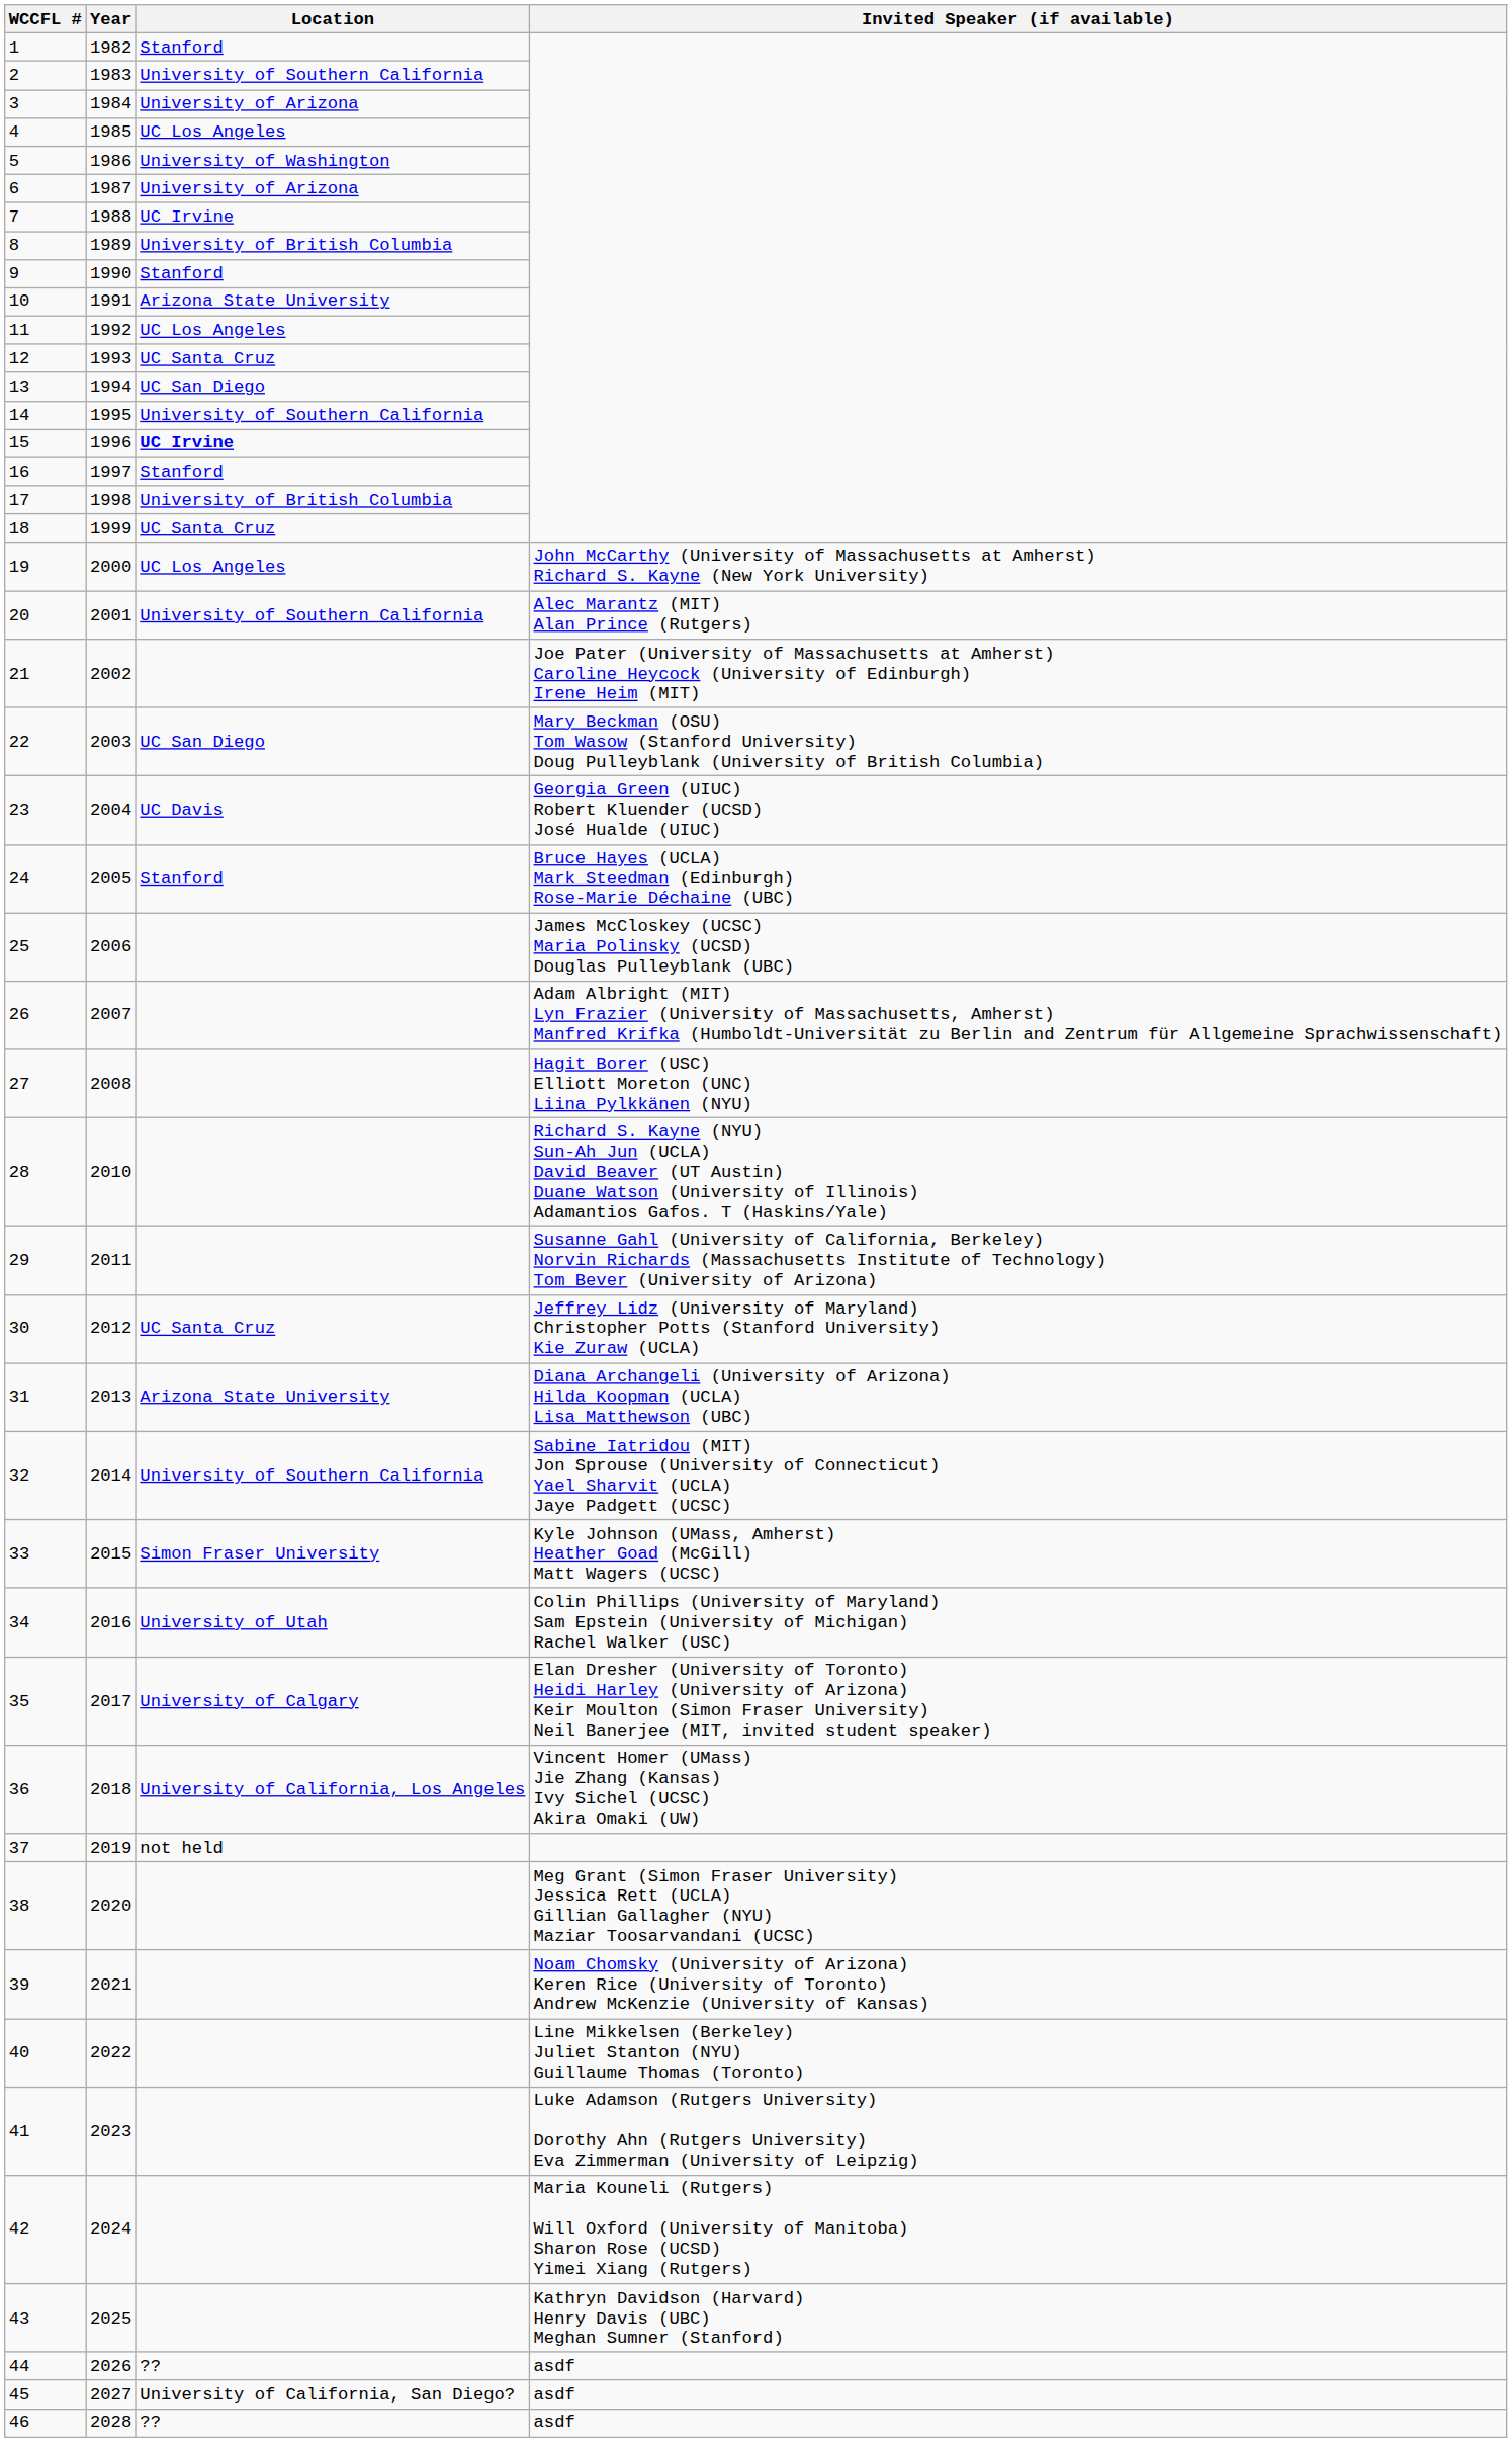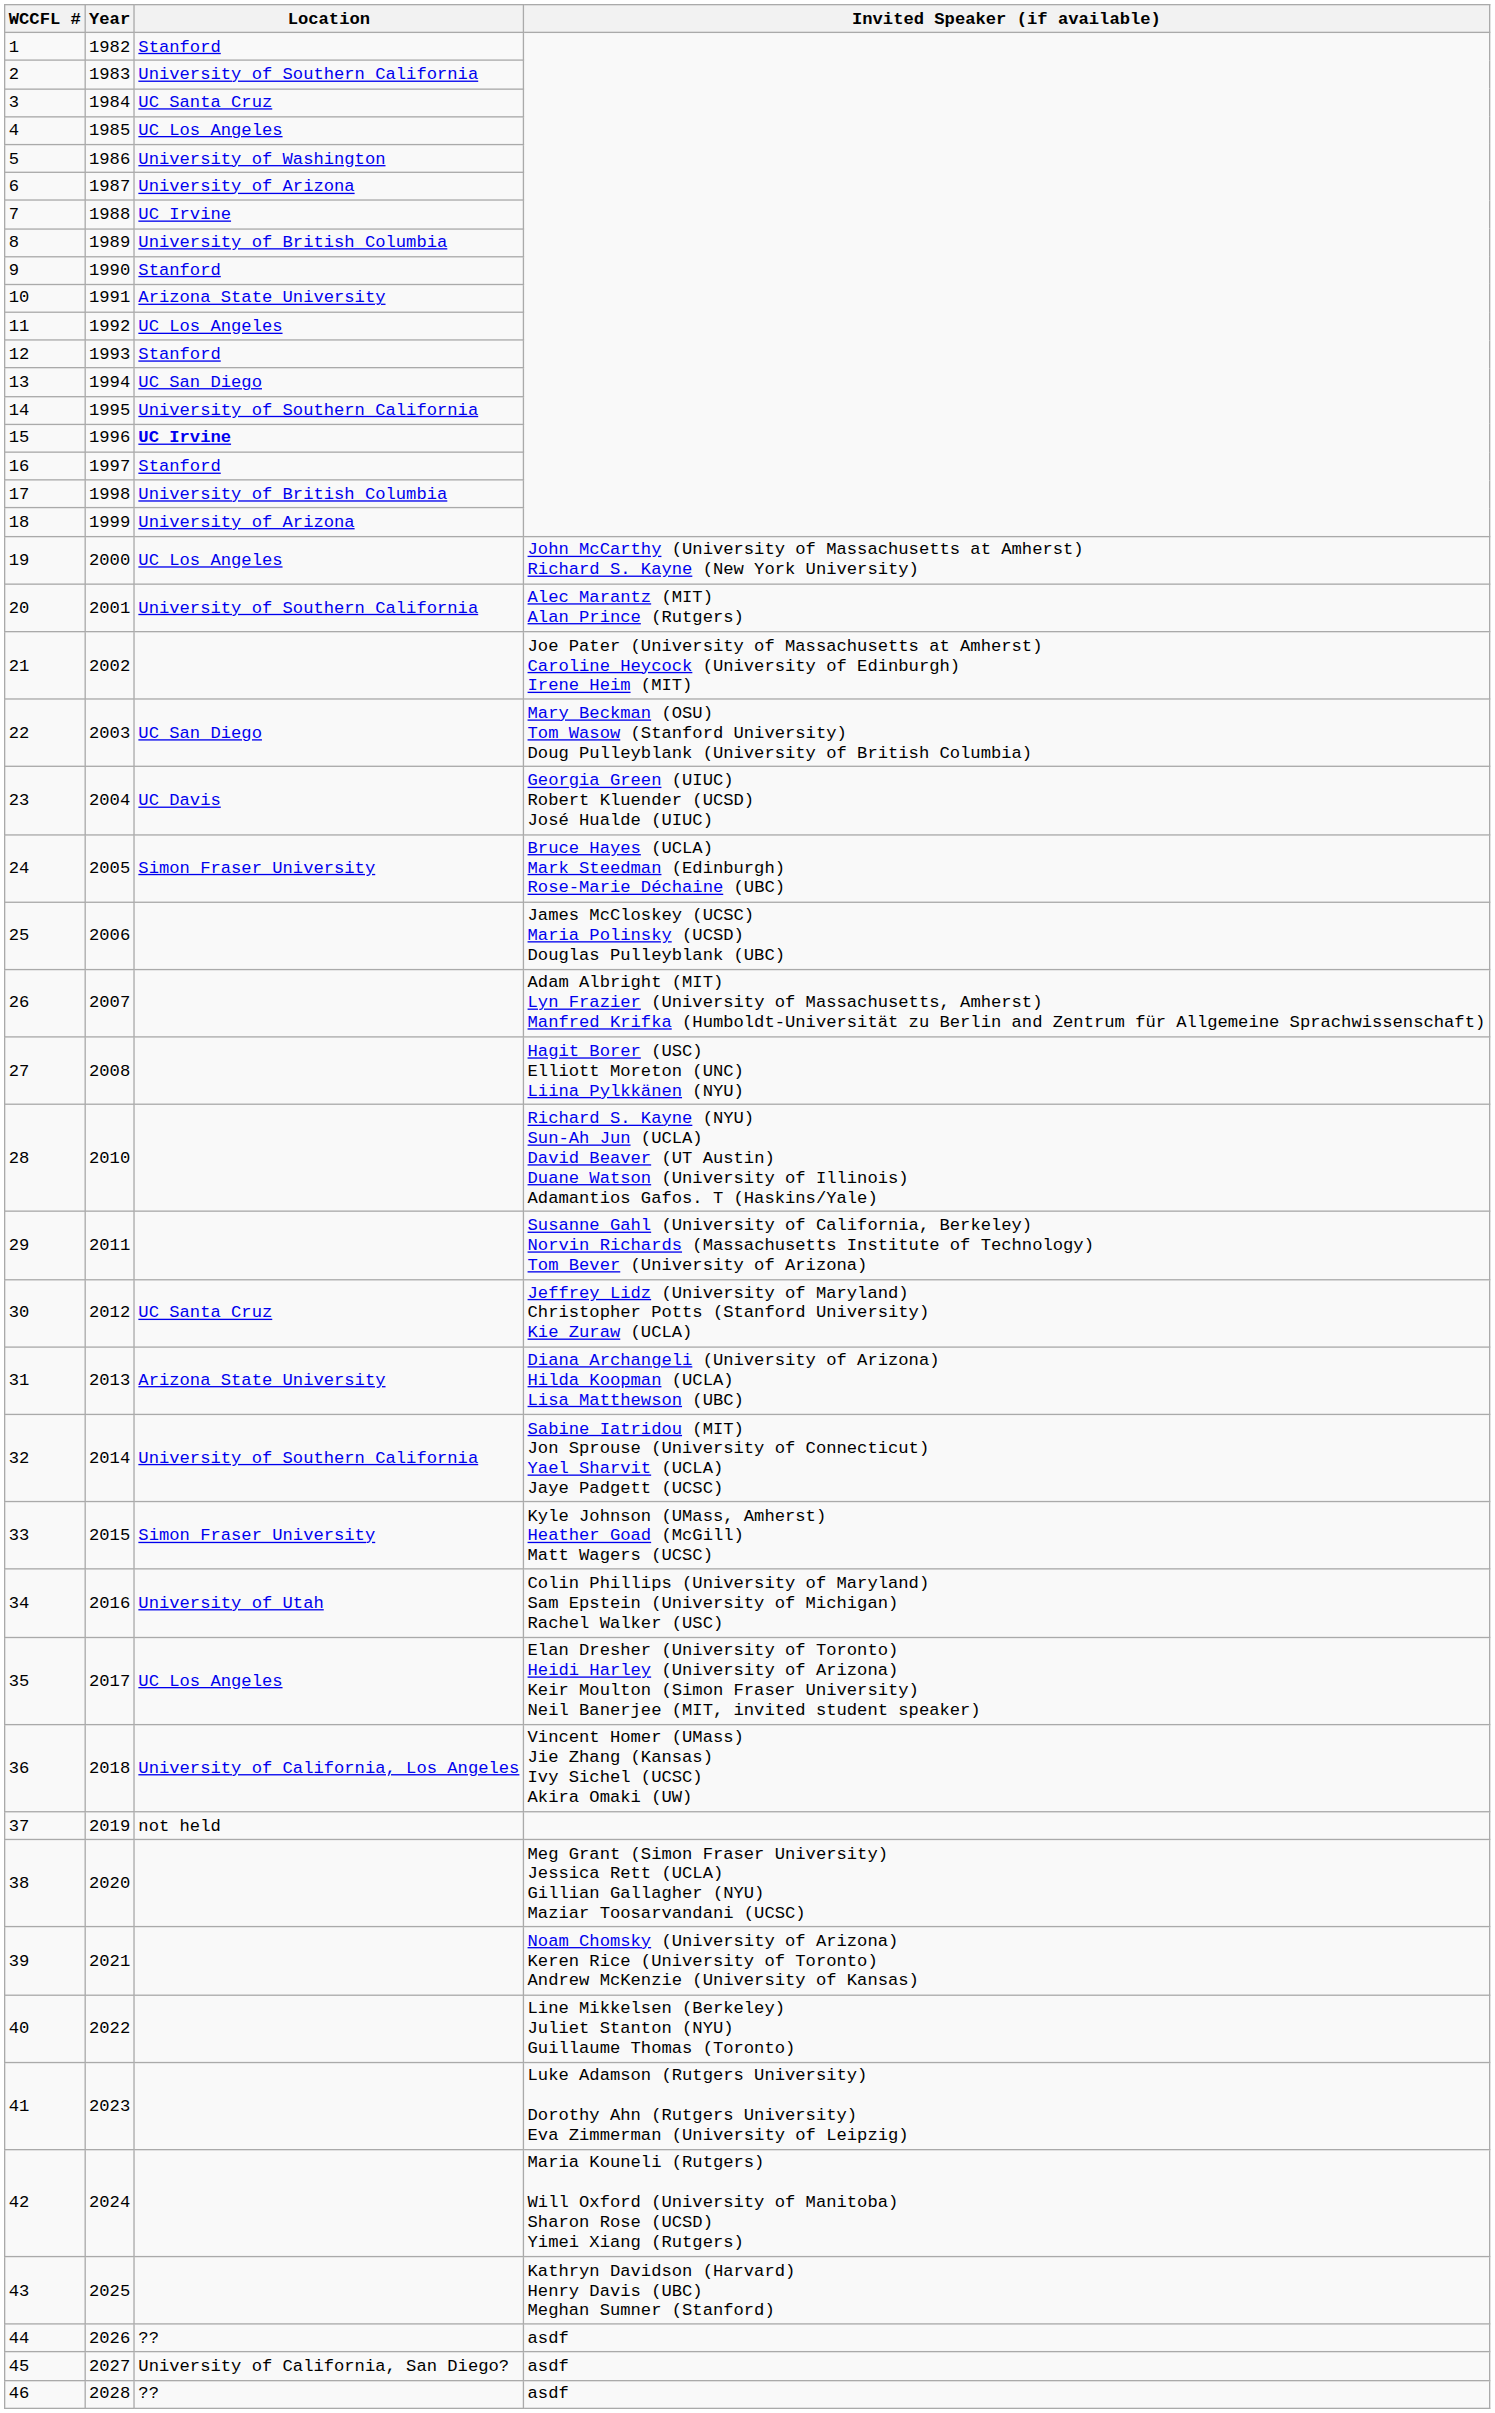3 | Location: University of Arizona -> UC Santa Cruz
12 | Location: UC Santa Cruz -> Stanford
18 | Location: UC Santa Cruz -> University of Arizona
24 | Location: Stanford -> Simon Fraser University
35 | Location: University of Calgary -> UC Los Angeles
